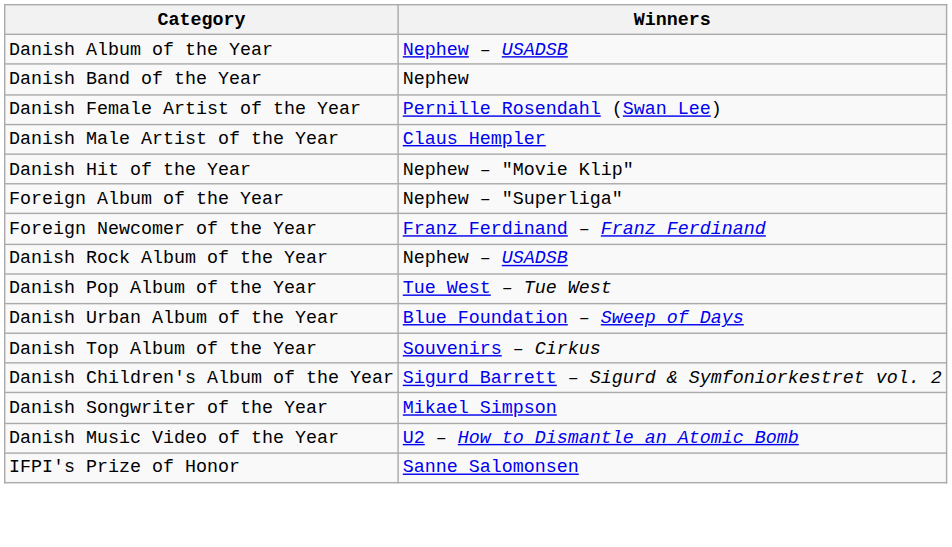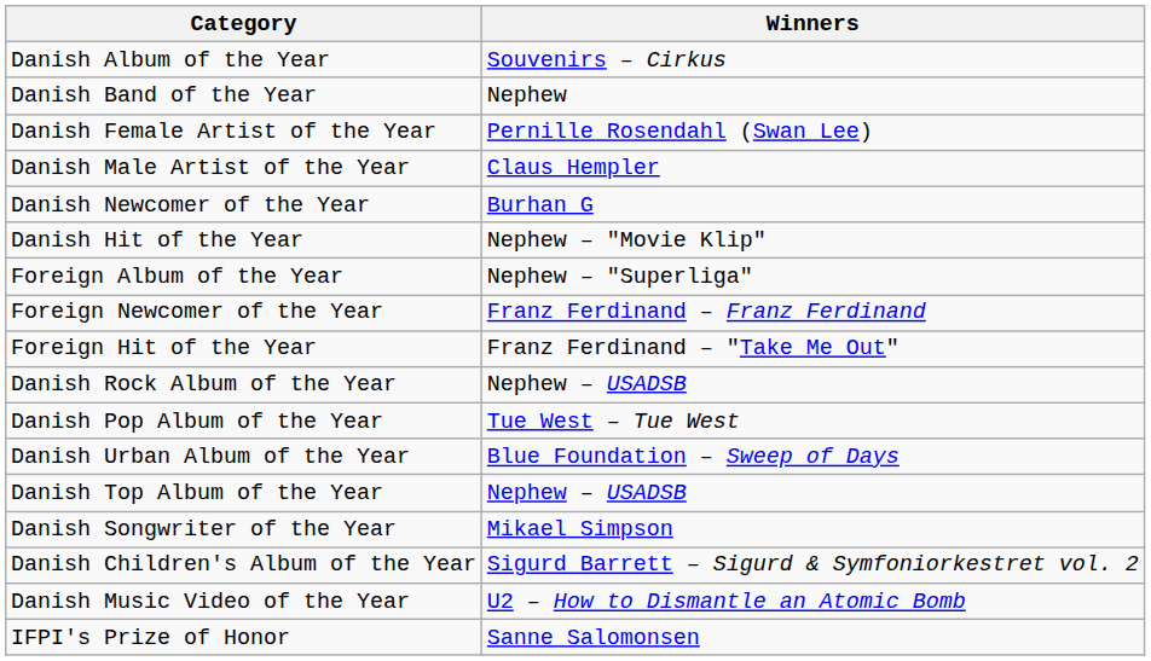Danish Album of the Year | Winners: Nephew – USADSB -> Souvenirs – Cirkus
+ row: Danish Newcomer of the Year | Burhan G
+ row: Foreign Hit of the Year | Franz Ferdinand – "Take Me Out"
Danish Top Album of the Year | Winners: Souvenirs – Cirkus -> Nephew – USADSB
rows swapped: Danish Children's Album of the Year <-> Danish Songwriter of the Year
